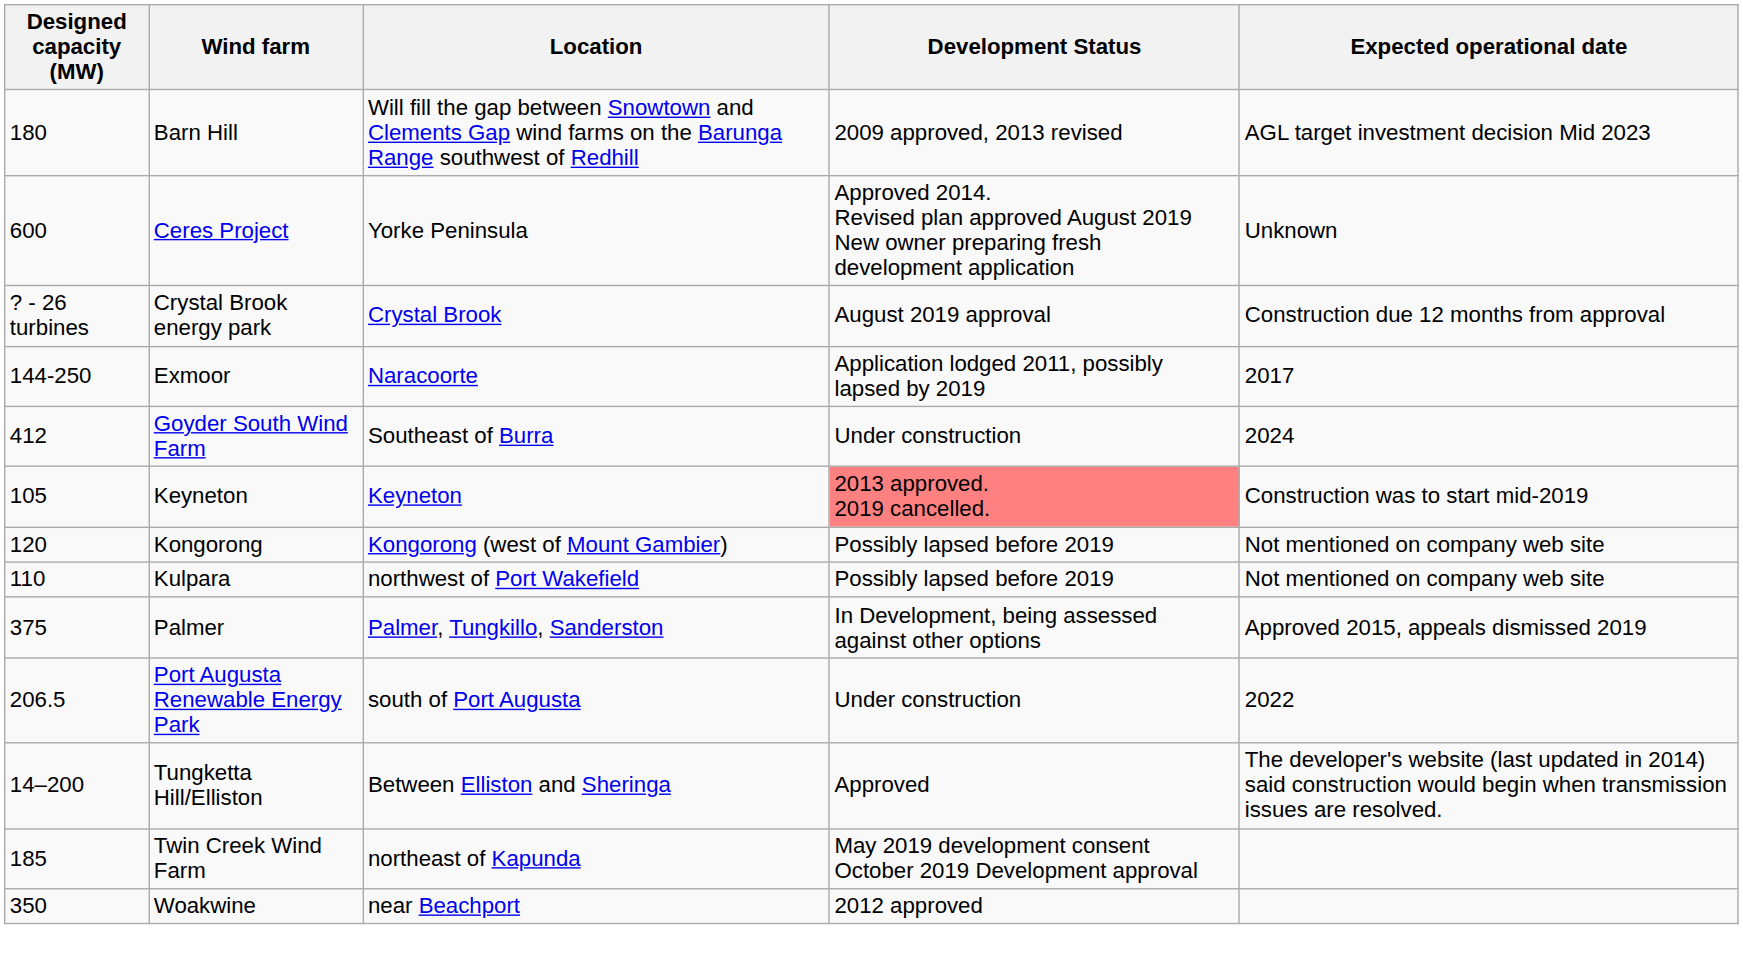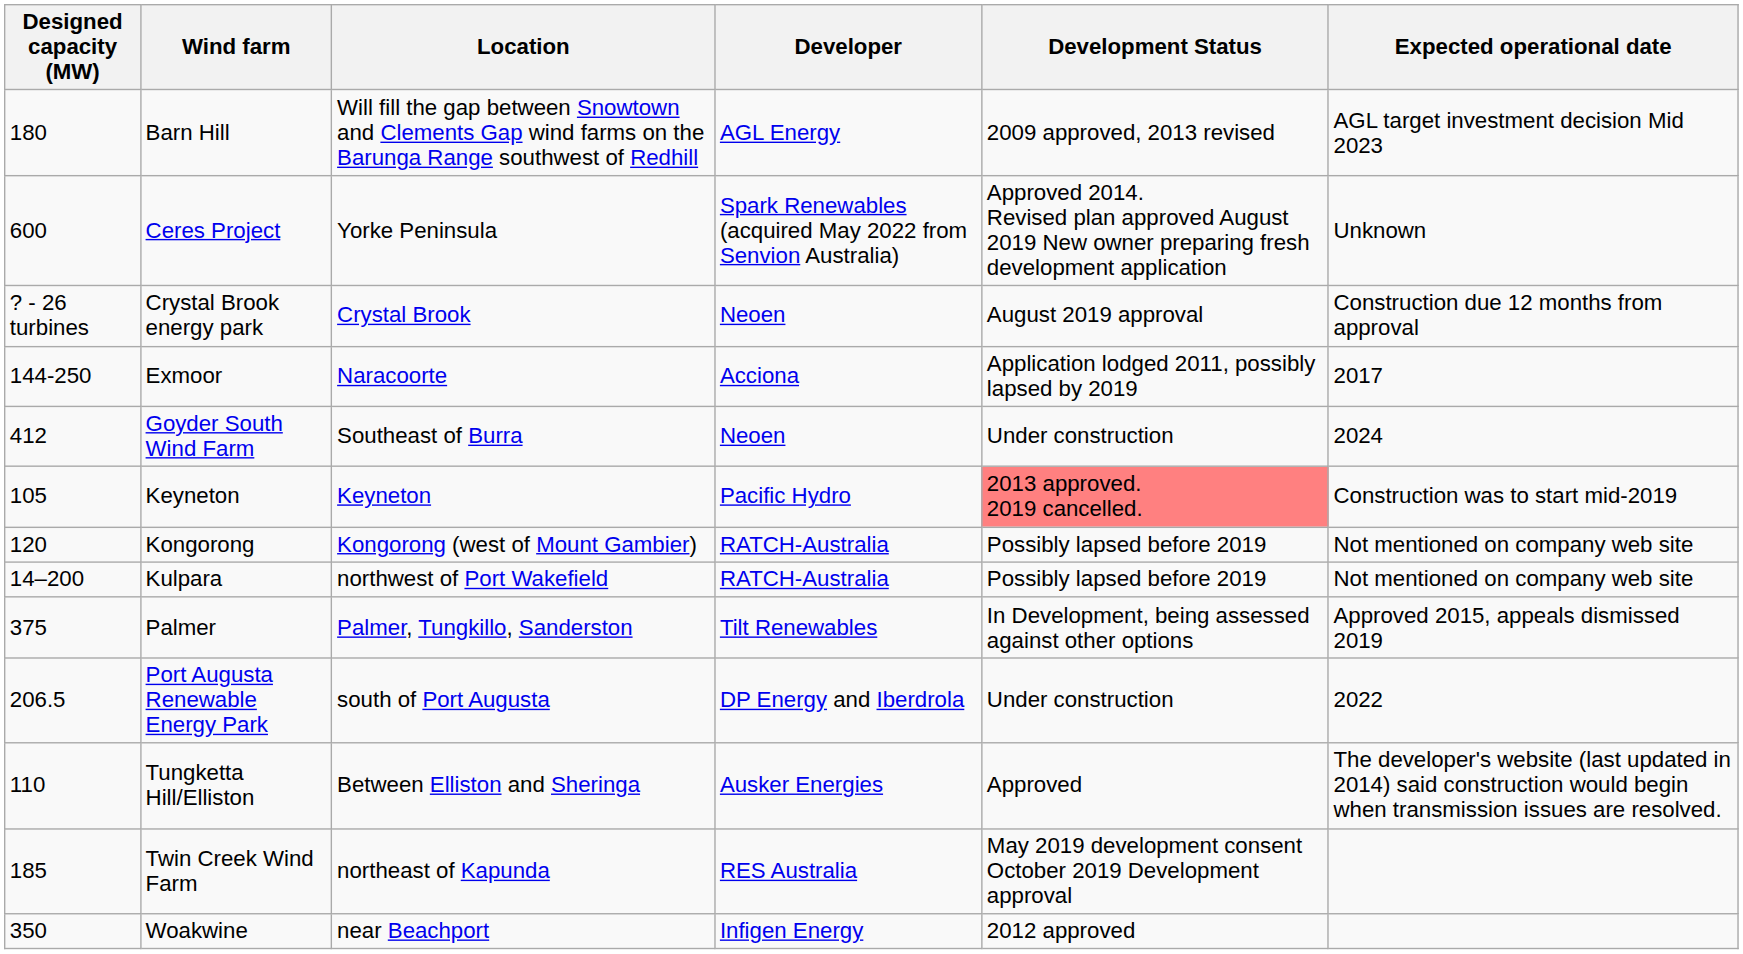+ column: Developer | AGL Energy | Spark Renewables (acquired May 2022 from Senvion Australia) | Neoen | Acciona | Neoen | Pacific Hydro | RATCH-Australia | RATCH-Australia | Tilt Renewables | DP Energy and Iberdrola | Ausker Energies | RES Australia | Infigen Energy
Kulpara | Designed capacity (MW): 110 -> 14–200
Tungketta Hill/Elliston | Designed capacity (MW): 14–200 -> 110
